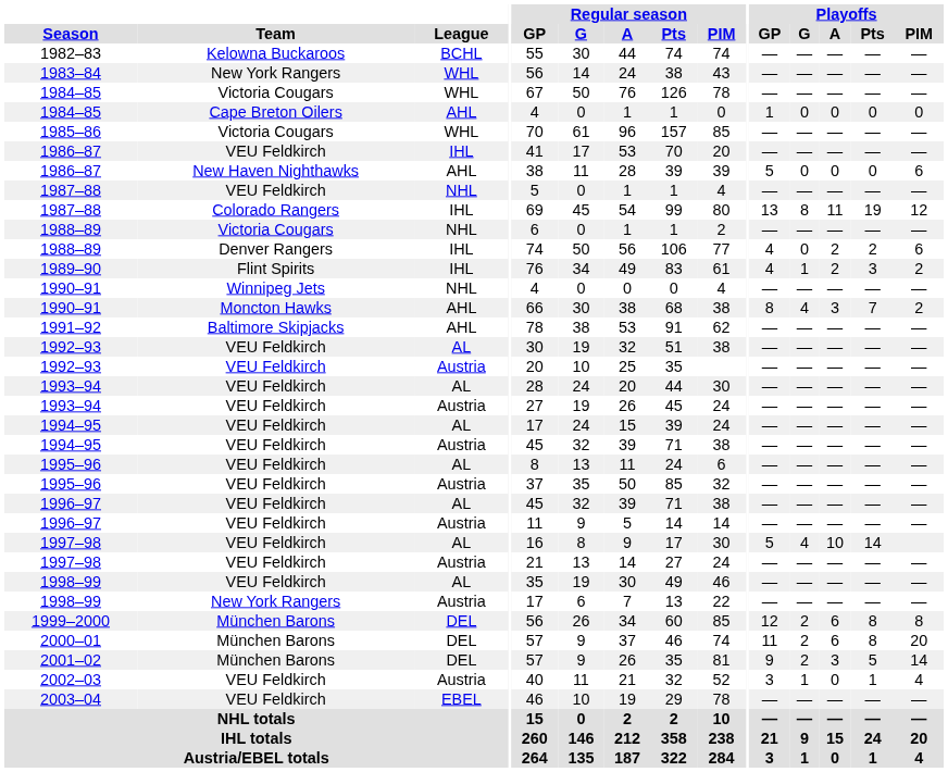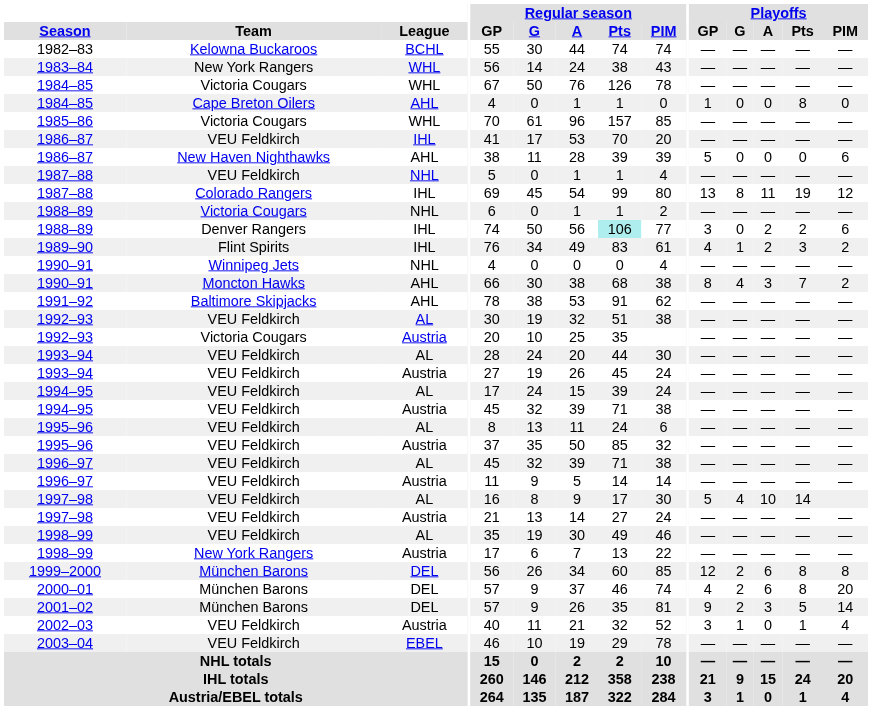1984–85 / AHL | Playoffs / Pts: 0 -> 8
1988–89 / IHL | Regular season / Pts: no background -> paleturquoise background
1988–89 / IHL | Playoffs / GP: 4 -> 3
1992–93 / Austria | Team: VEU Feldkirch -> Victoria Cougars
2000–01 | Playoffs / GP: 11 -> 4
